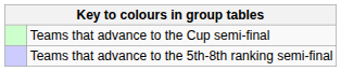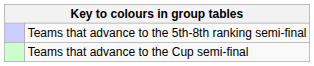rows swapped: Teams that advance to the Cup semi-final <-> Teams that advance to the 5th-8th ranking semi-final
